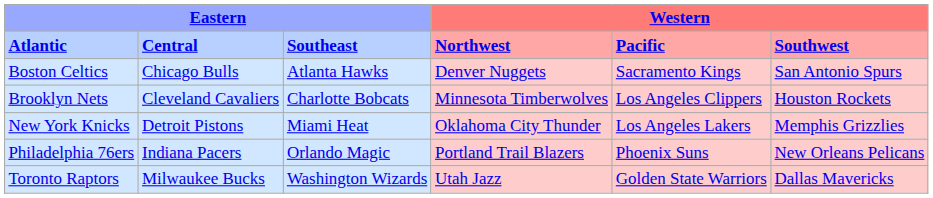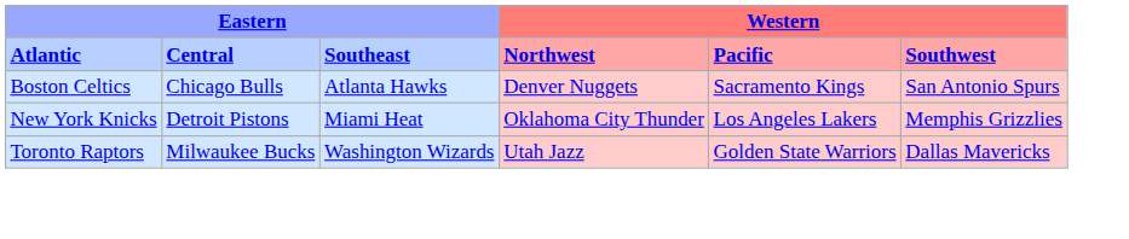- row: Brooklyn Nets | Cleveland Cavaliers | Charlotte Bobcats | Minnesota Timberwolves | Los Angeles Clippers | Houston Rockets
- row: Philadelphia 76ers | Indiana Pacers | Orlando Magic | Portland Trail Blazers | Phoenix Suns | New Orleans Pelicans
